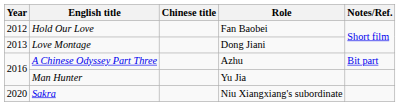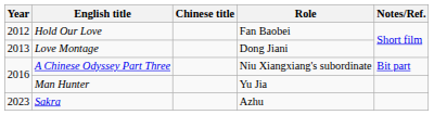A Chinese Odyssey Part Three | Role: Azhu -> Niu Xiangxiang's subordinate
Sakra | Year: 2020 -> 2023
Sakra | Role: Niu Xiangxiang's subordinate -> Azhu
